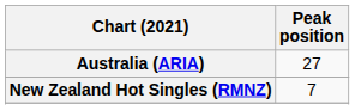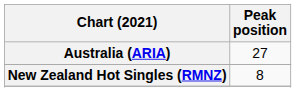New Zealand Hot Singles (RMNZ) | Peak position: 7 -> 8
